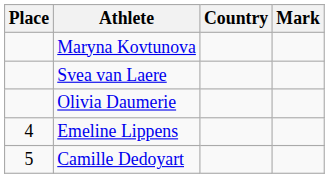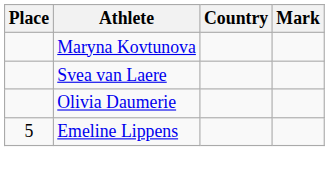Emeline Lippens | Place: 4 -> 5
- row: 5 | Camille Dedoyart
